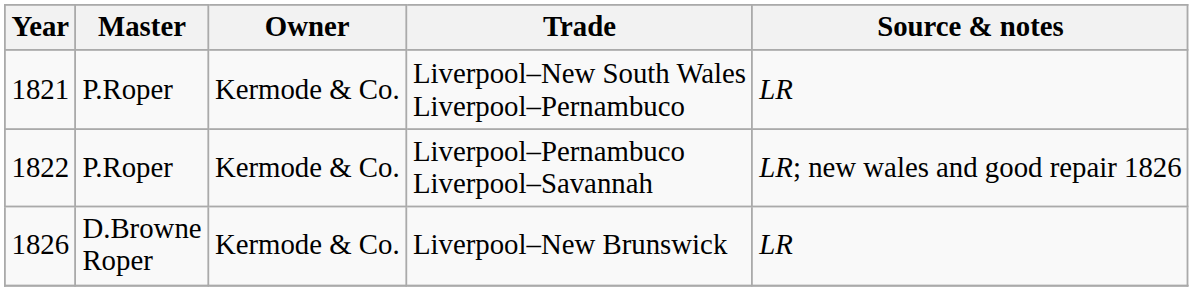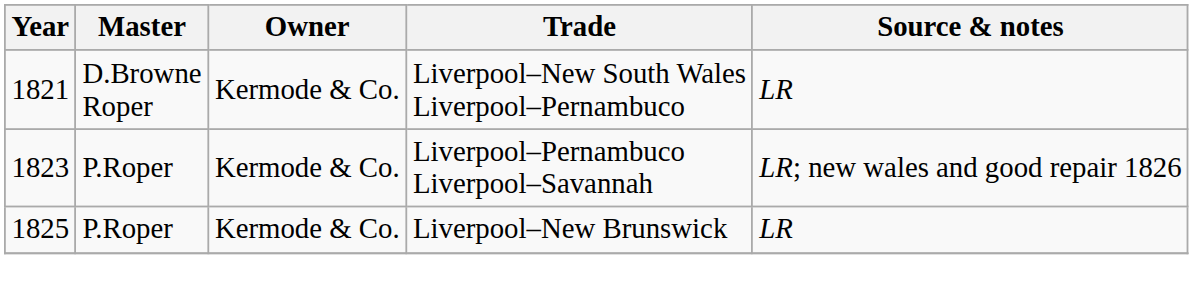Liverpool–New South Wales Liverpool–Pernambuco | Master: P.Roper -> D.Browne Roper
Liverpool–Pernambuco Liverpool–Savannah | Year: 1822 -> 1823
Liverpool–New Brunswick | Year: 1826 -> 1825
Liverpool–New Brunswick | Master: D.Browne Roper -> P.Roper
